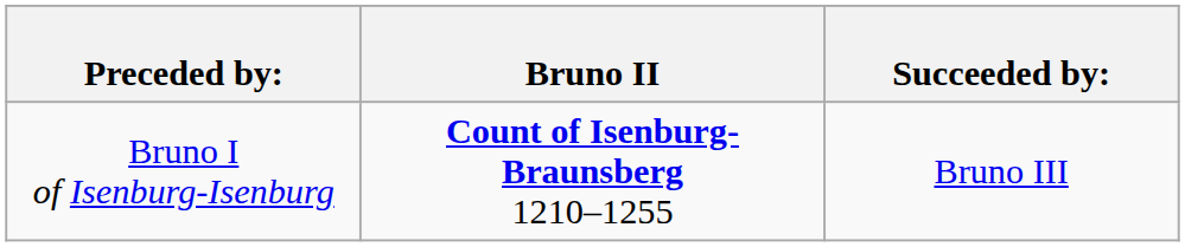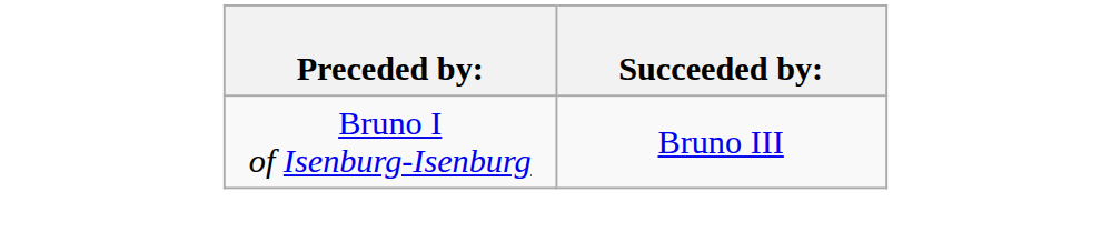- column: Bruno II | Count of Isenburg-Braunsberg 1210–1255
